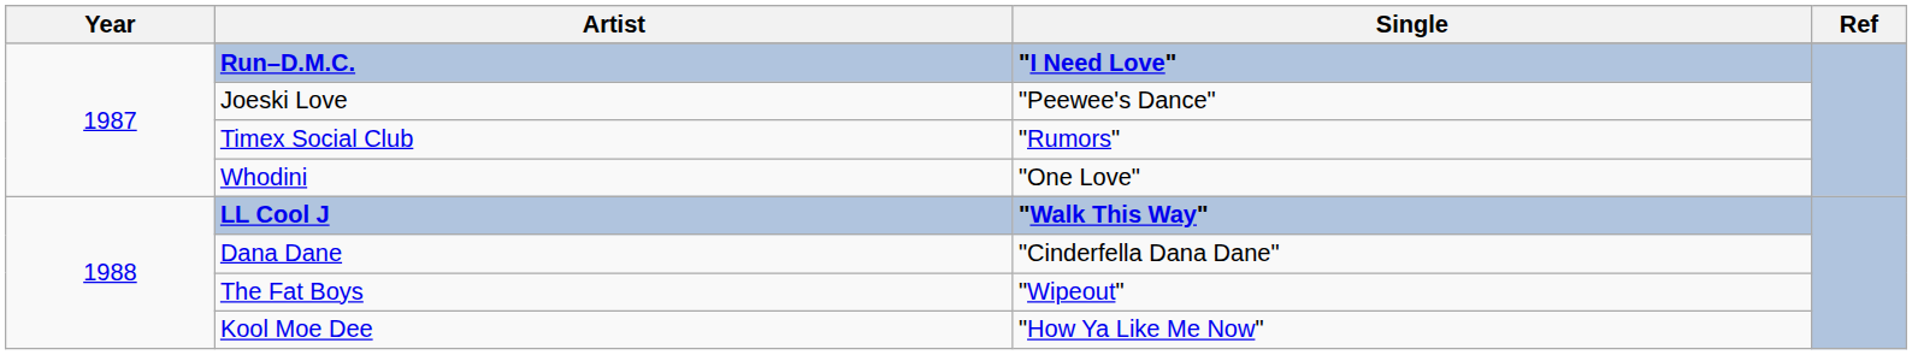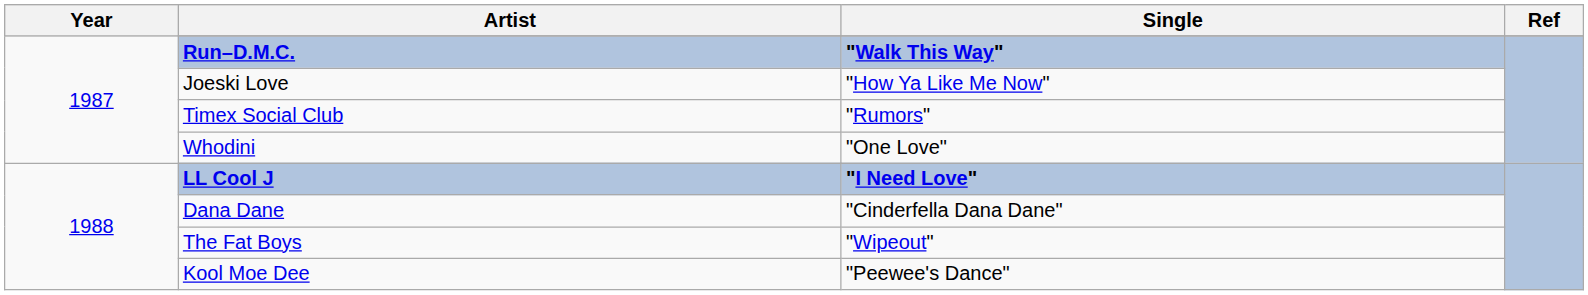Run–D.M.C. | Single: "I Need Love" -> "Walk This Way"
Joeski Love | Single: "Peewee's Dance" -> "How Ya Like Me Now"
LL Cool J | Single: "Walk This Way" -> "I Need Love"
Kool Moe Dee | Single: "How Ya Like Me Now" -> "Peewee's Dance"
